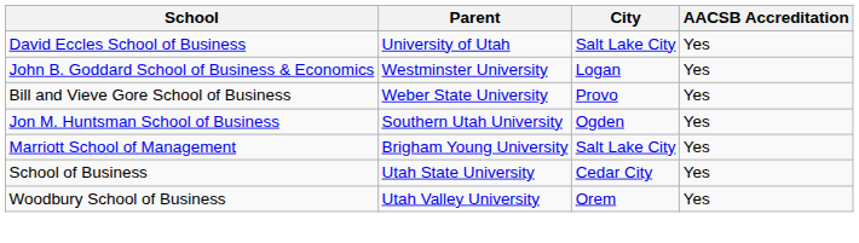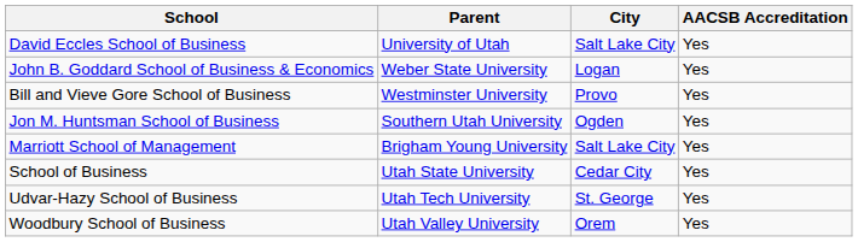John B. Goddard School of Business & Economics | Parent: Westminster University -> Weber State University
Bill and Vieve Gore School of Business | Parent: Weber State University -> Westminster University
+ row: Udvar-Hazy School of Business | Utah Tech University | St. George | Yes
